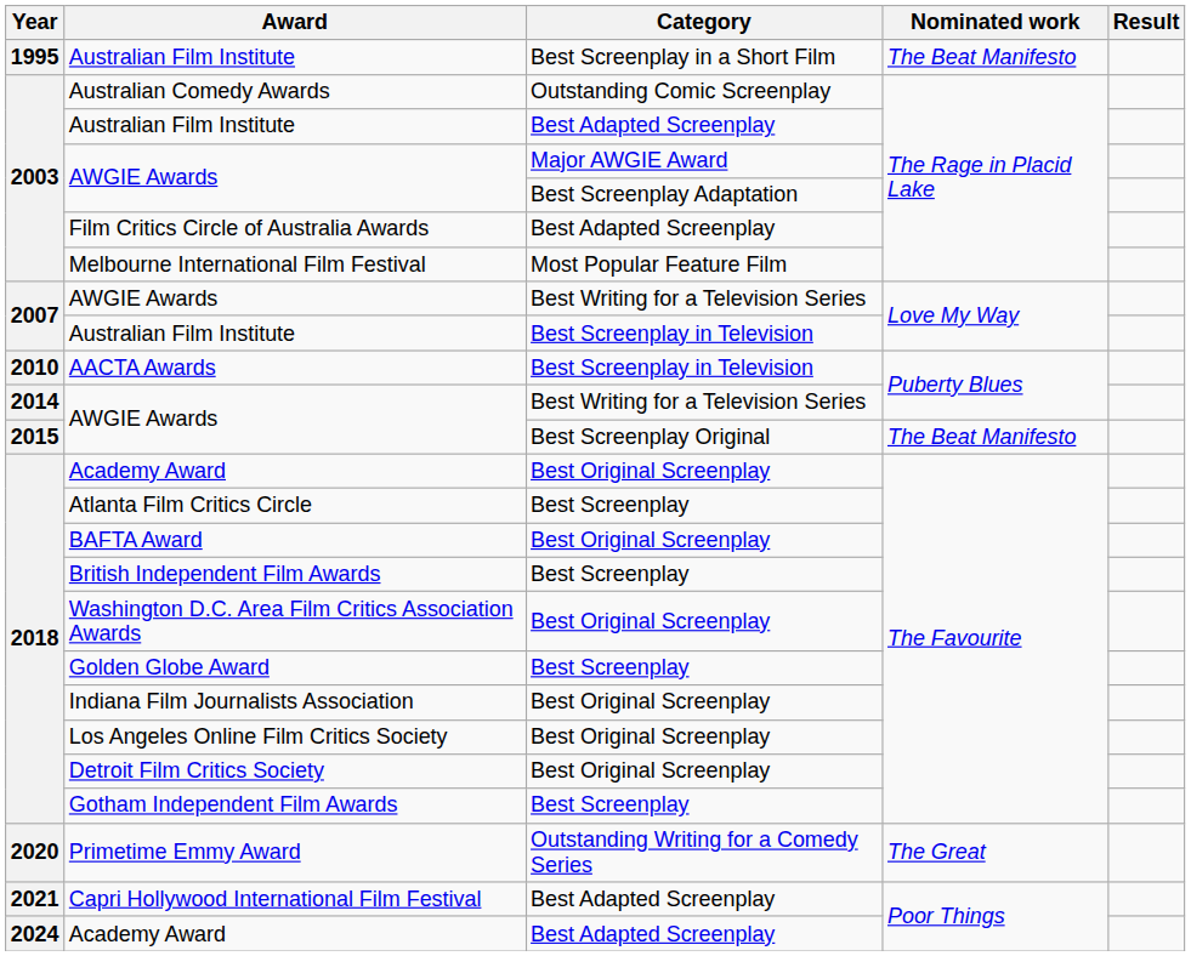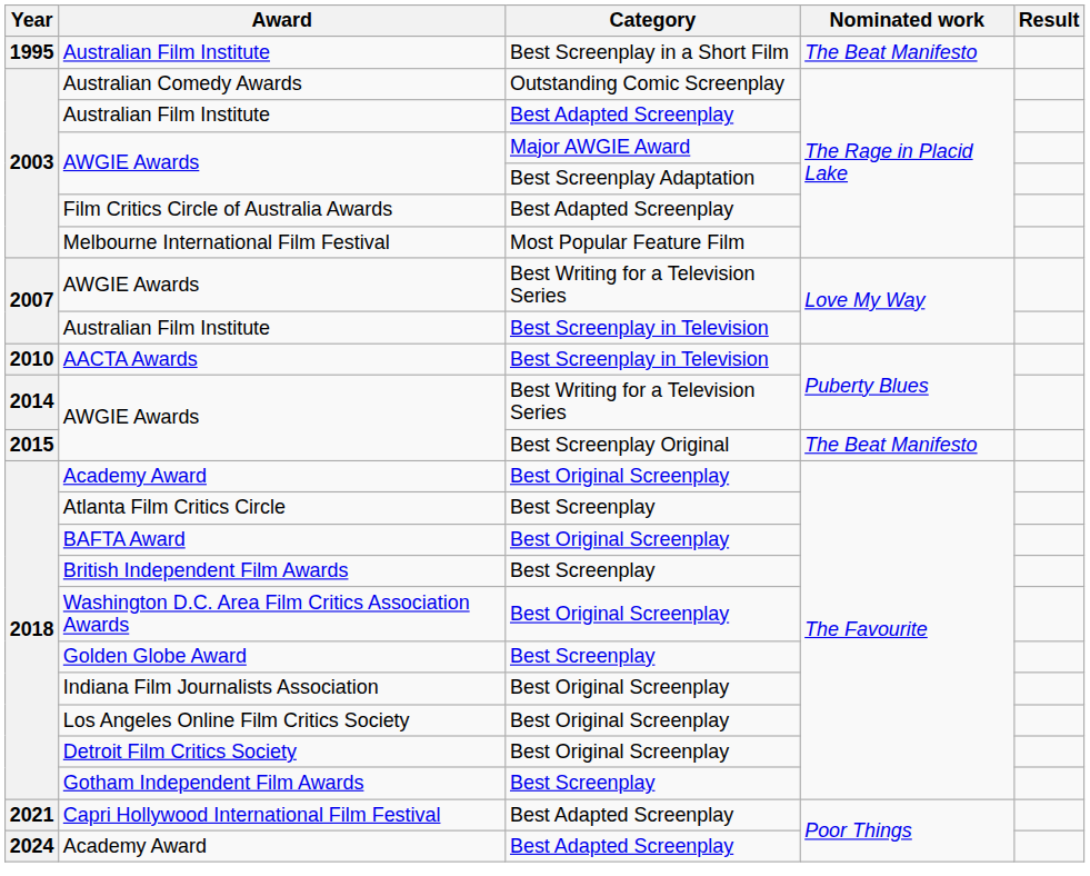- row: 2020 | Primetime Emmy Award | Outstanding Writing for a Comedy Series | The Great
